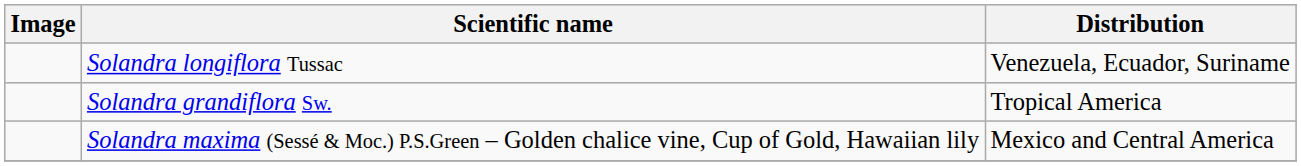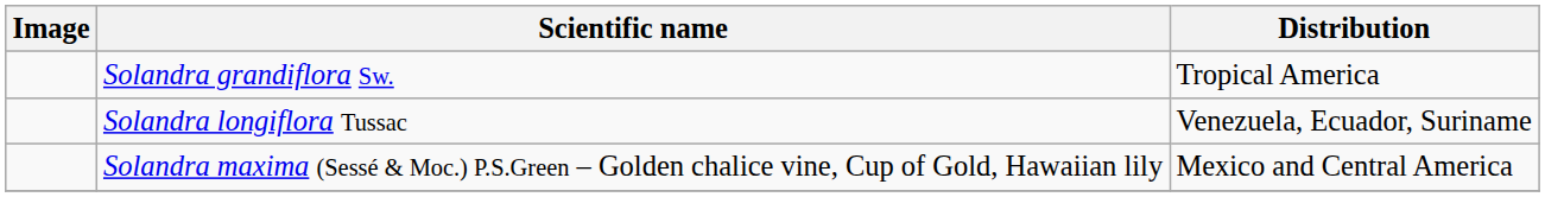rows swapped: Solandra grandiflora Sw. <-> Solandra longiflora Tussac
